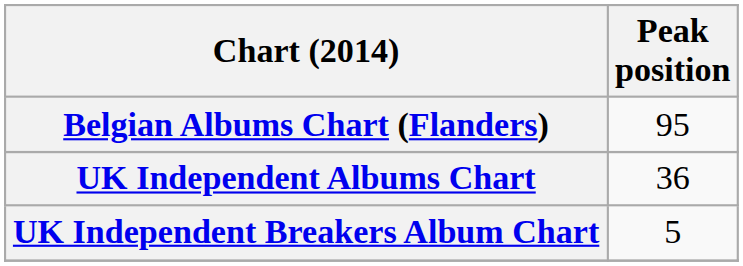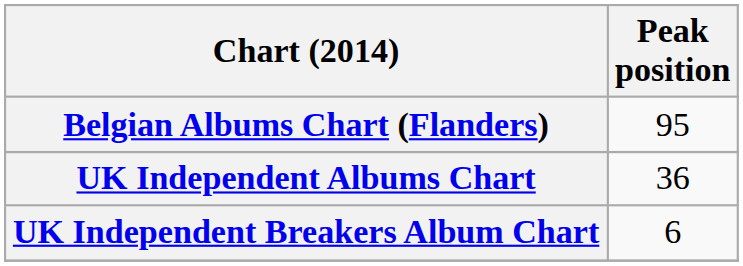UK Independent Breakers Album Chart | Peak position: 5 -> 6
